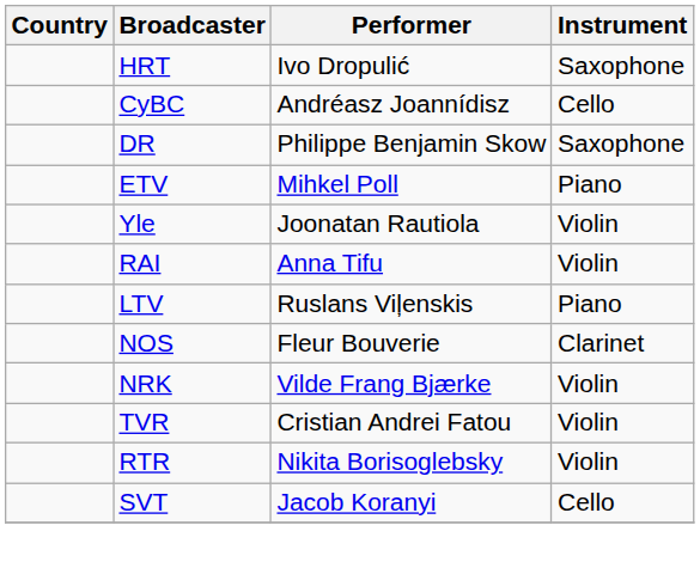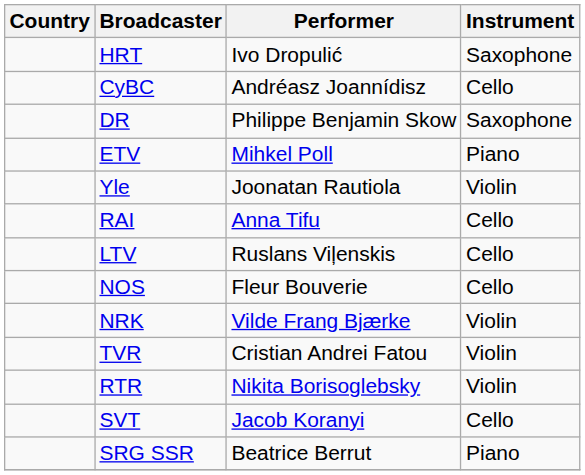RAI | Instrument: Violin -> Cello
LTV | Instrument: Piano -> Cello
NOS | Instrument: Clarinet -> Cello
+ row: SRG SSR | Beatrice Berrut | Piano
